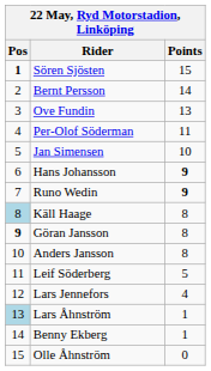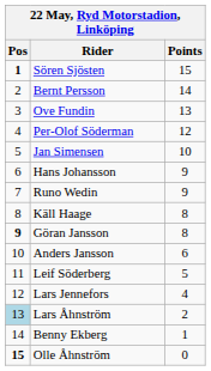Per-Olof Söderman | Points: 11 -> 12
Hans Johansson | Points: bold -> normal
Runo Wedin | Points: bold -> normal
Käll Haage | Pos: lightblue background -> no background
Anders Jansson | Points: 8 -> 6
Lars Åhnström | Points: 1 -> 2
Olle Åhnström | Pos: normal -> bold
